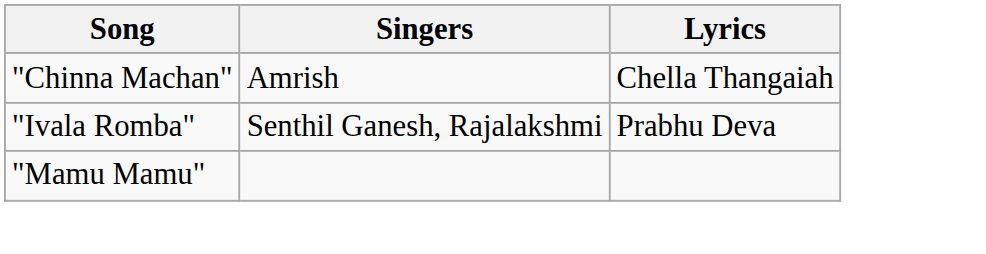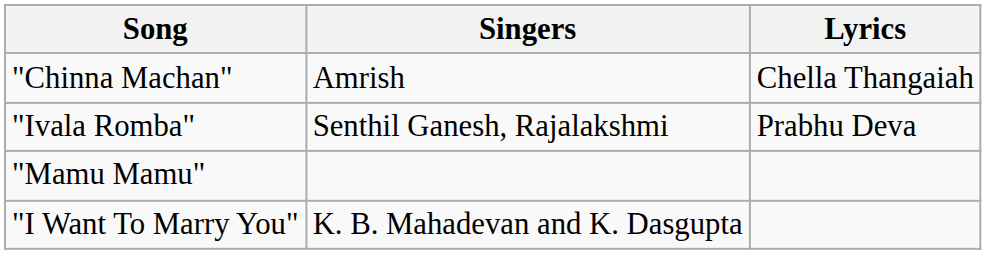+ row: "I Want To Marry You" | K. B. Mahadevan and K. Dasgupta
